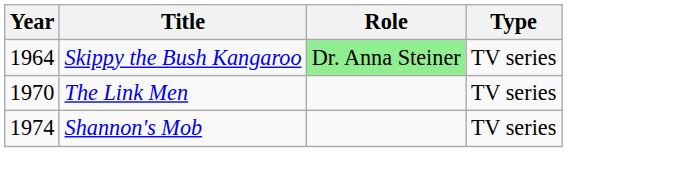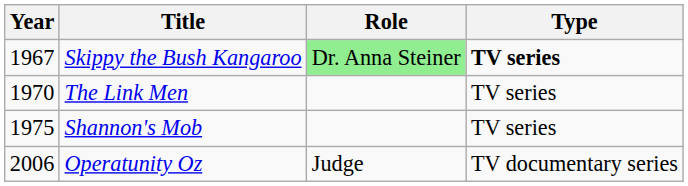Skippy the Bush Kangaroo | Year: 1964 -> 1967
Skippy the Bush Kangaroo | Type: normal -> bold
Shannon's Mob | Year: 1974 -> 1975
+ row: 2006 | Operatunity Oz | Judge | TV documentary series
